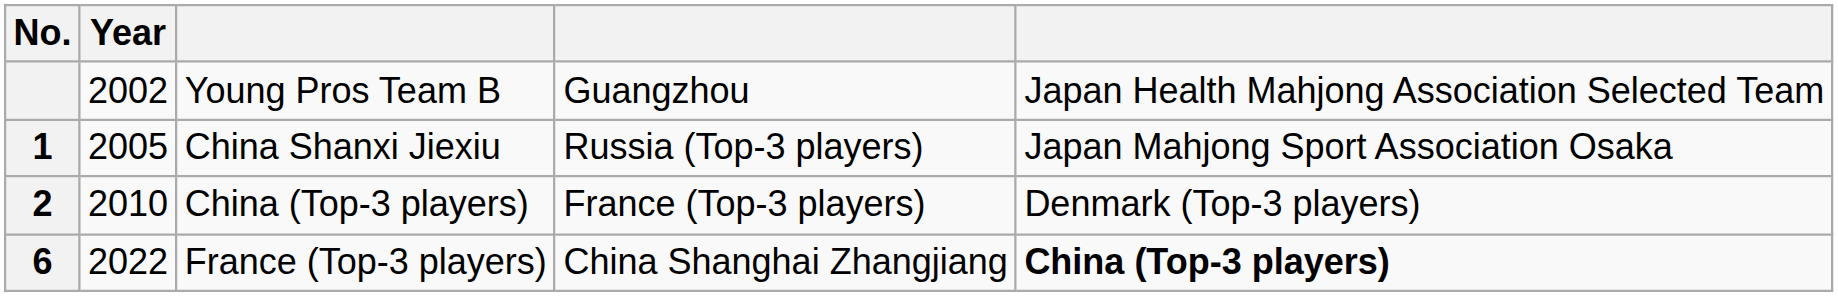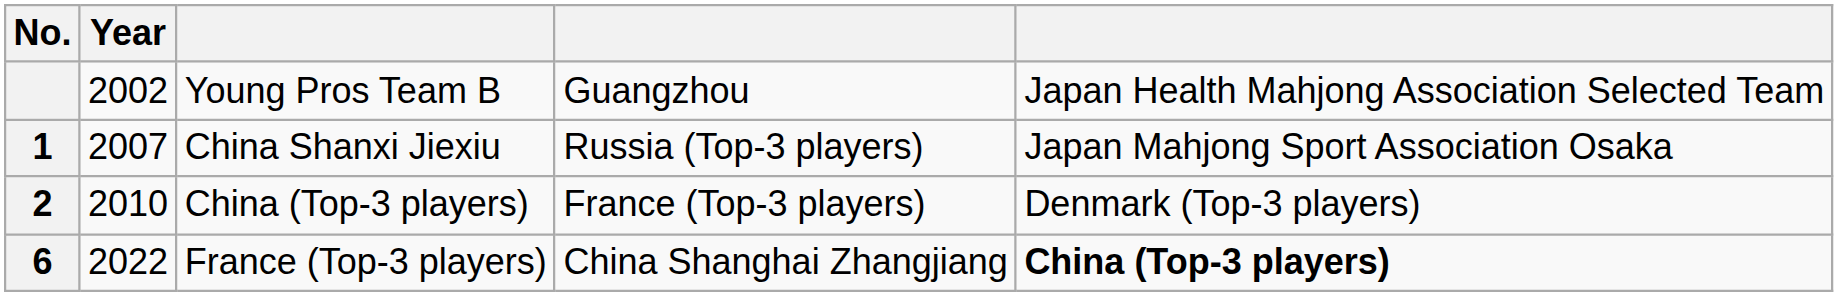1 | Year: 2005 -> 2007
